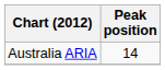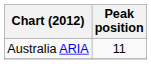Australia ARIA | Peak position: 14 -> 11
